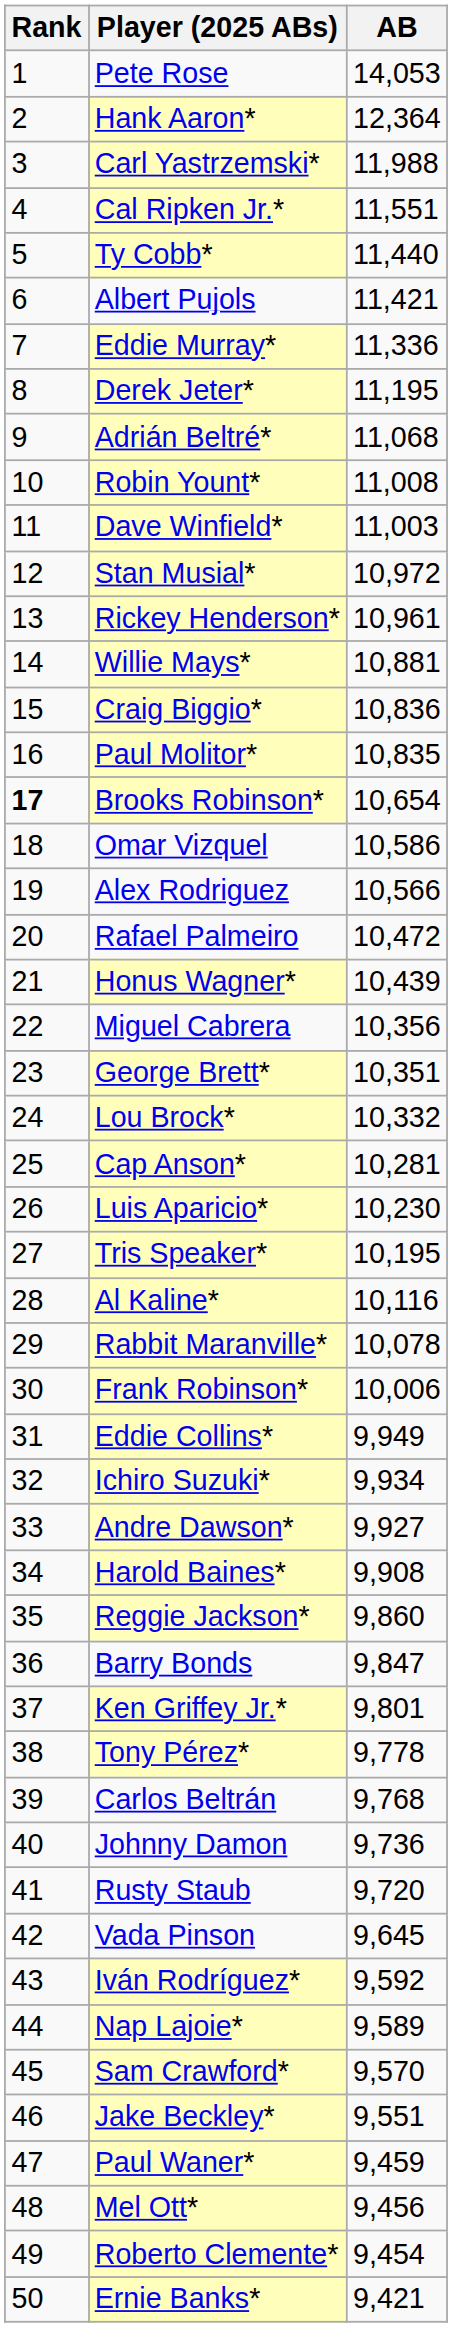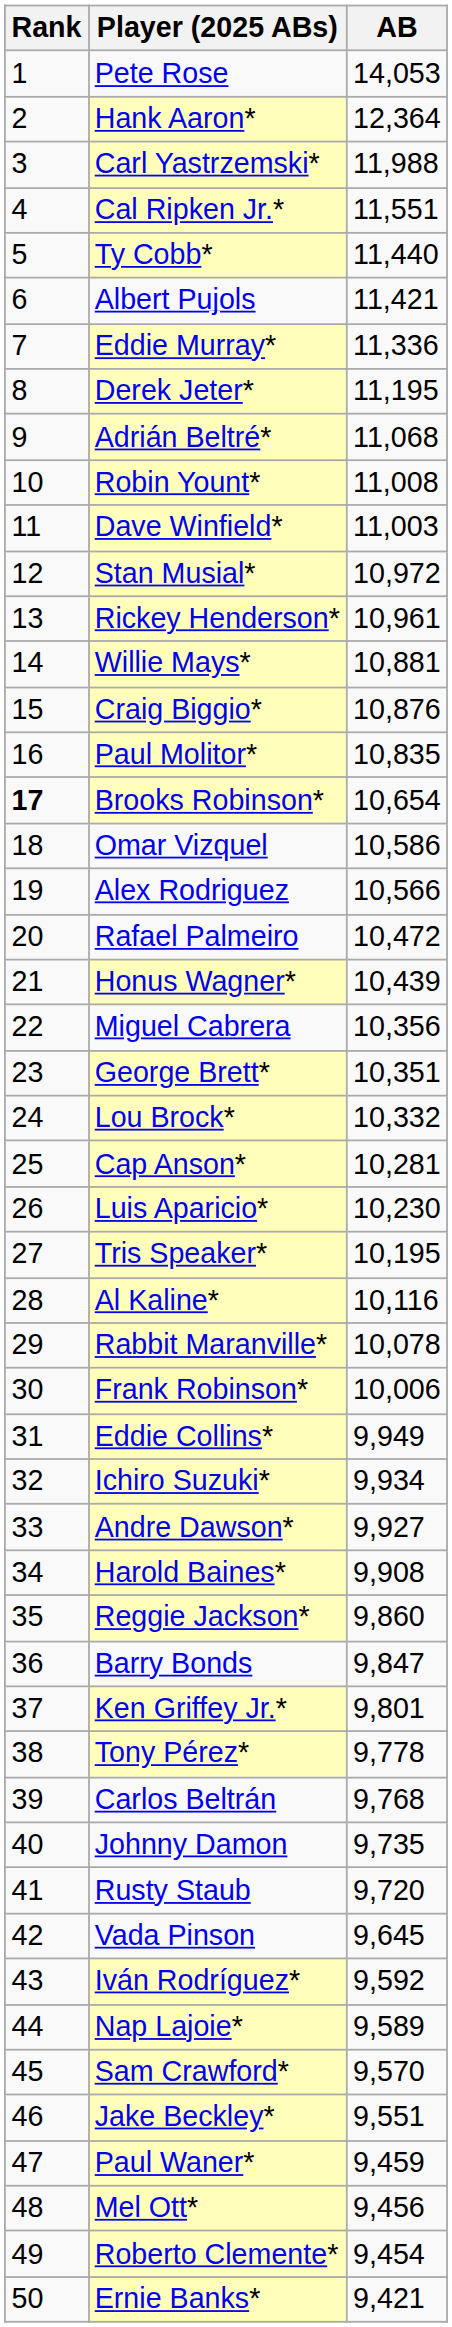Craig Biggio* | AB: 10,836 -> 10,876
Johnny Damon | AB: 9,736 -> 9,735
